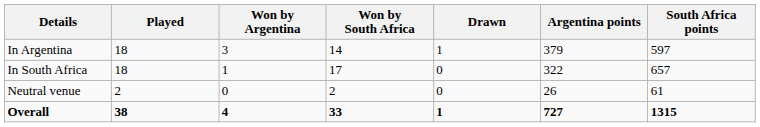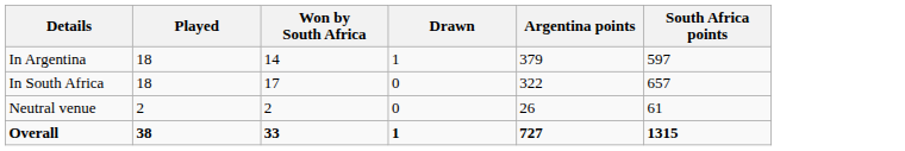- column: Won by Argentina | 3 | 1 | 0 | 4
